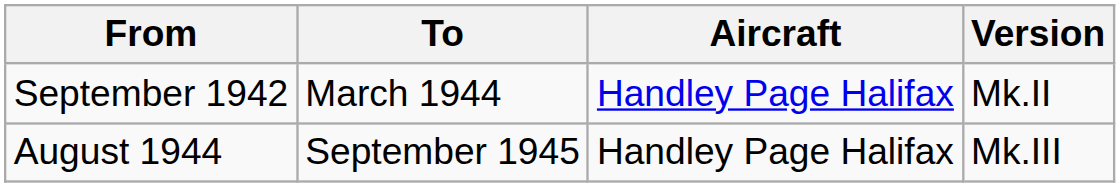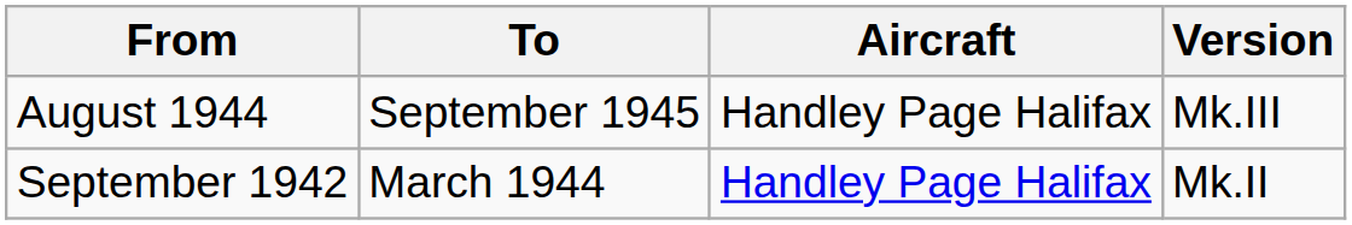rows swapped: September 1942 <-> August 1944
